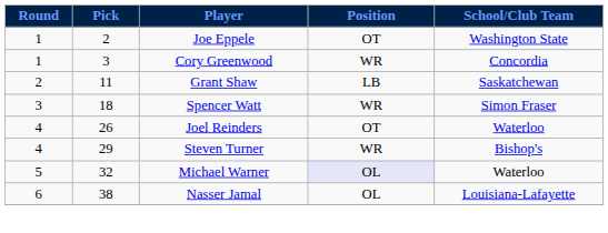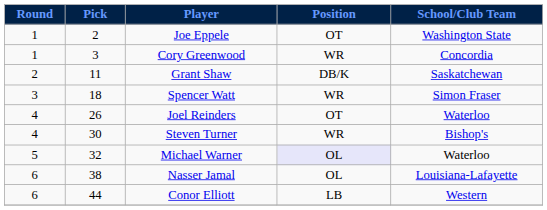Grant Shaw | Position: LB -> DB/K
Steven Turner | Pick: 29 -> 30
+ row: 6 | 44 | Conor Elliott | LB | Western
